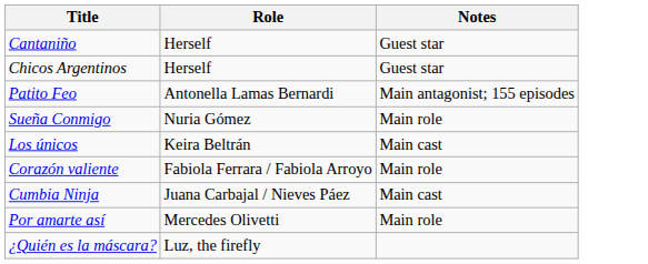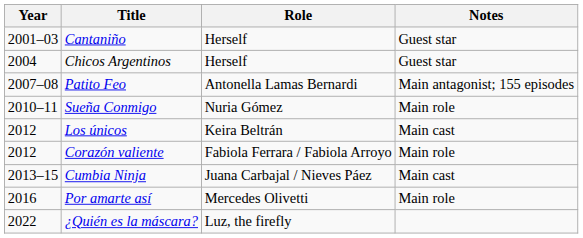+ column: Year | 2001–03 | 2004 | 2007–08 | 2010–11 | 2012 | 2012 | 2013–15 | 2016 | 2022
